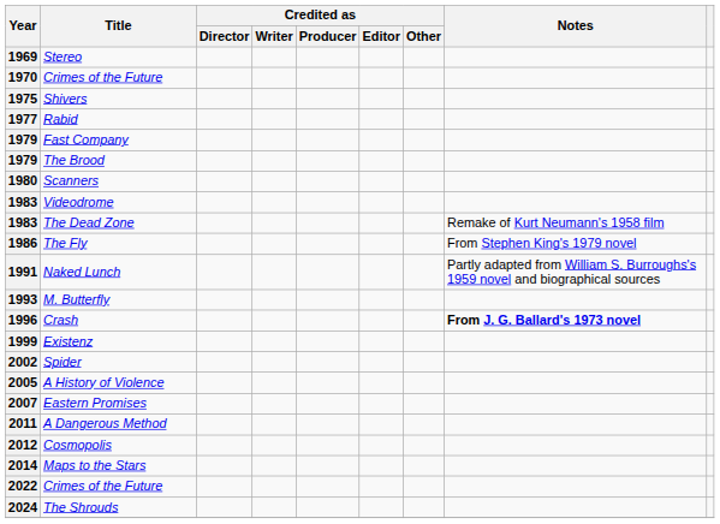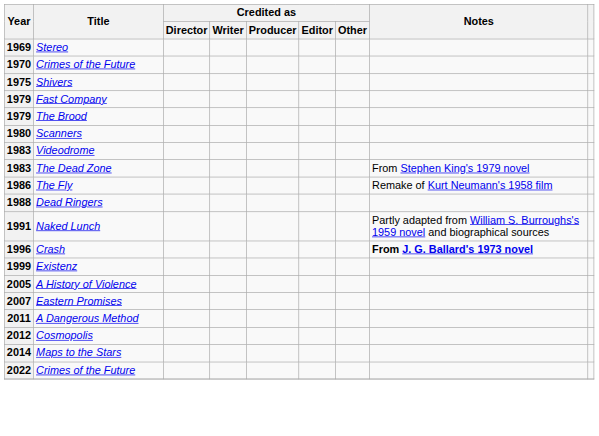- row: 1977 | Rabid
1983 / The Dead Zone | Notes: Remake of Kurt Neumann's 1958 film -> From Stephen King's 1979 novel
1986 | Notes: From Stephen King's 1979 novel -> Remake of Kurt Neumann's 1958 film
+ row: 1988 | Dead Ringers
- row: 1993 | M. Butterfly
- row: 2002 | Spider
- row: 2024 | The Shrouds
